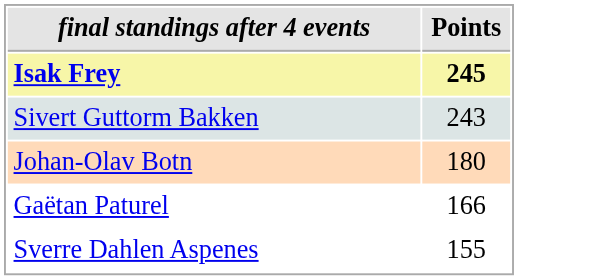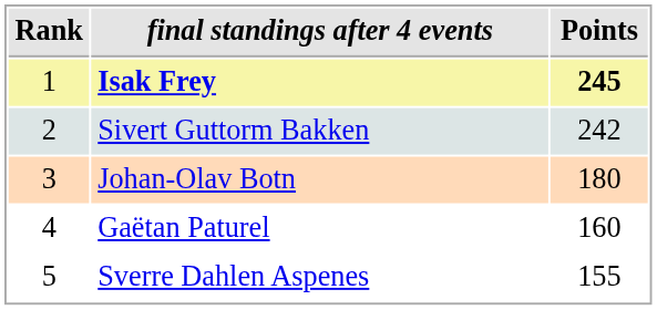+ column: Rank | 1 | 2 | 3 | 4 | 5
Sivert Guttorm Bakken | Points: 243 -> 242
Gaëtan Paturel | Points: 166 -> 160
